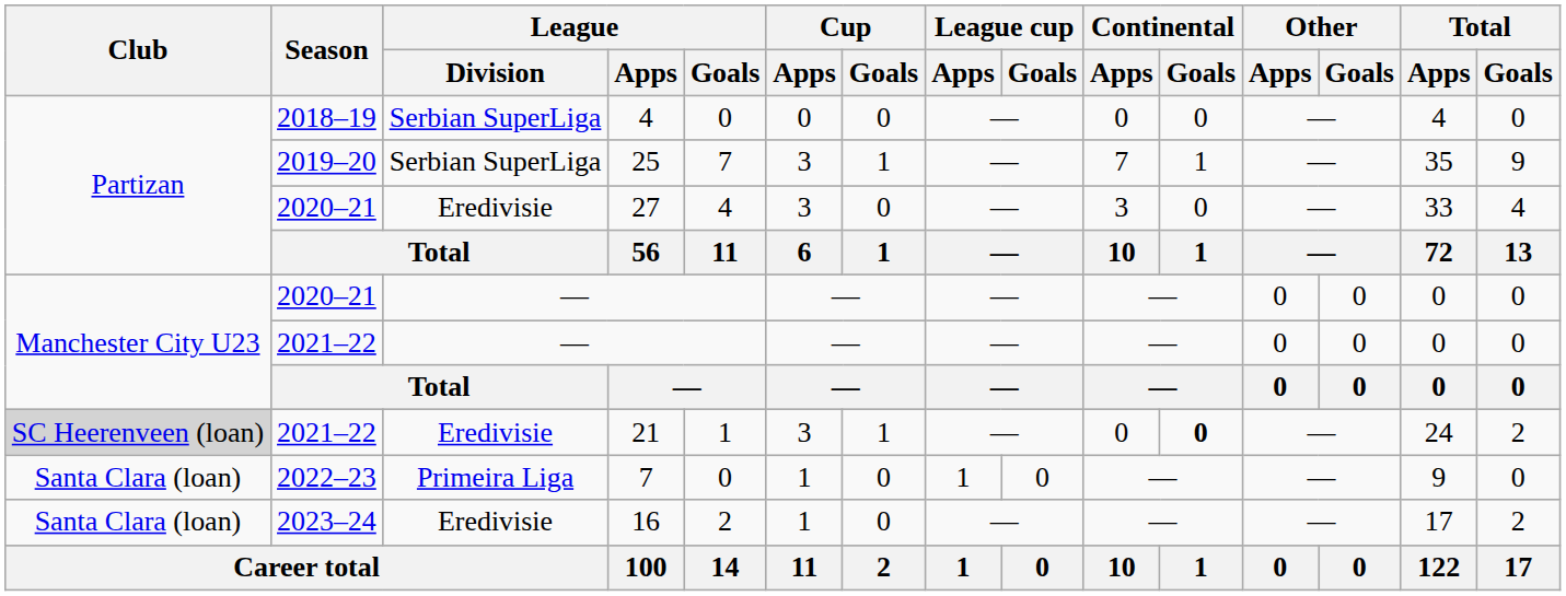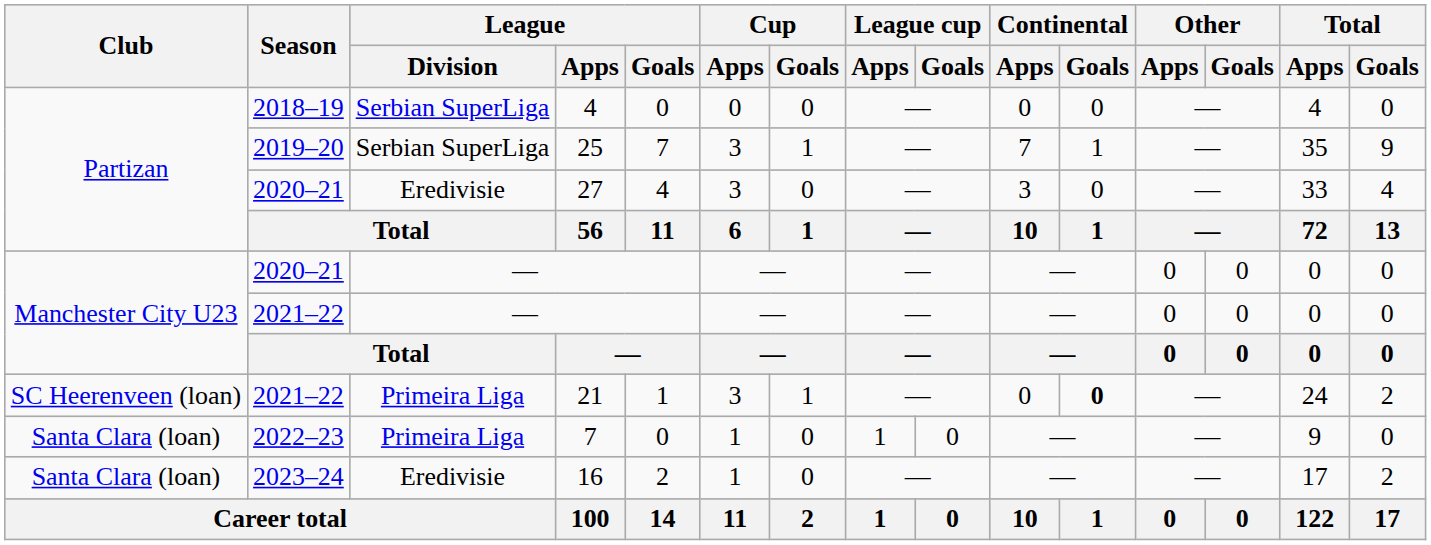21 | Club: lightgrey background -> no background
21 | League / Division: Eredivisie -> Primeira Liga
